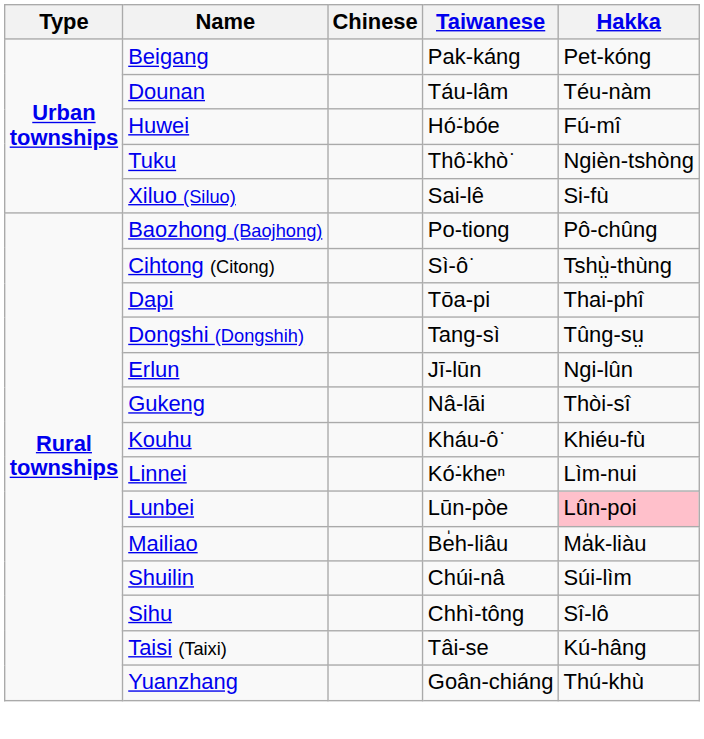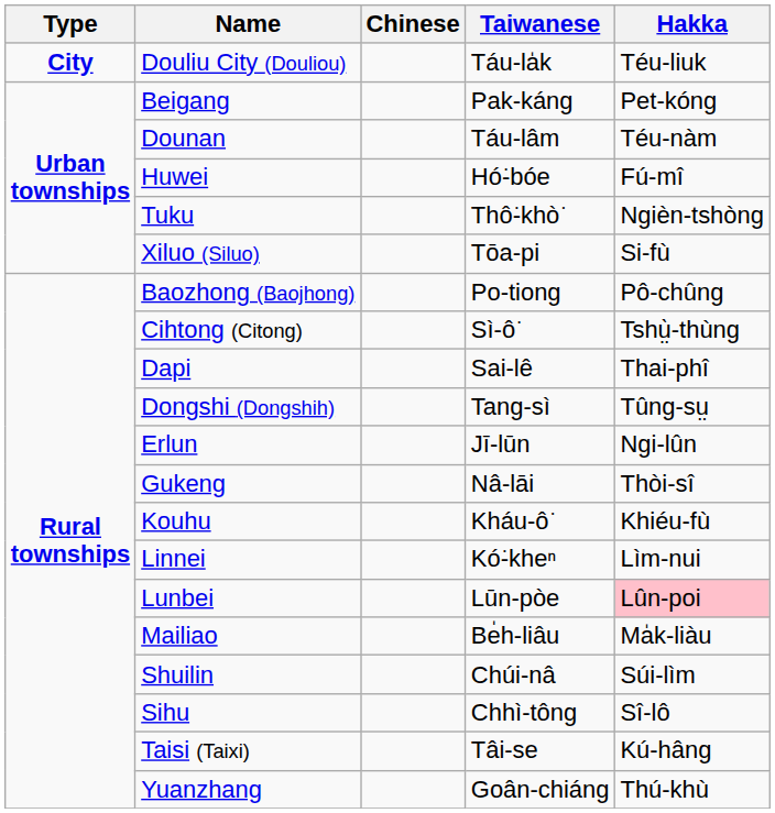+ row: City | Douliu City (Douliou) | Táu-la̍k | Téu-liuk
Xiluo (Siluo) | Taiwanese: Sai-lê -> Tōa-pi
Dapi | Taiwanese: Tōa-pi -> Sai-lê
